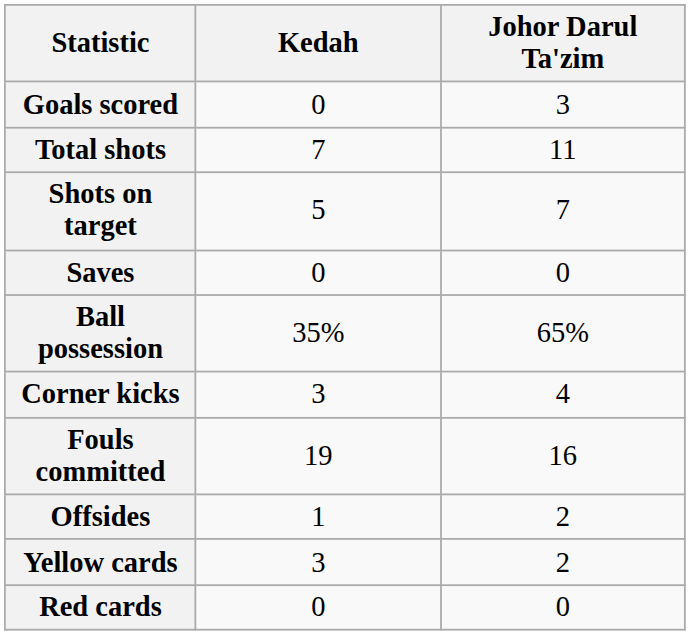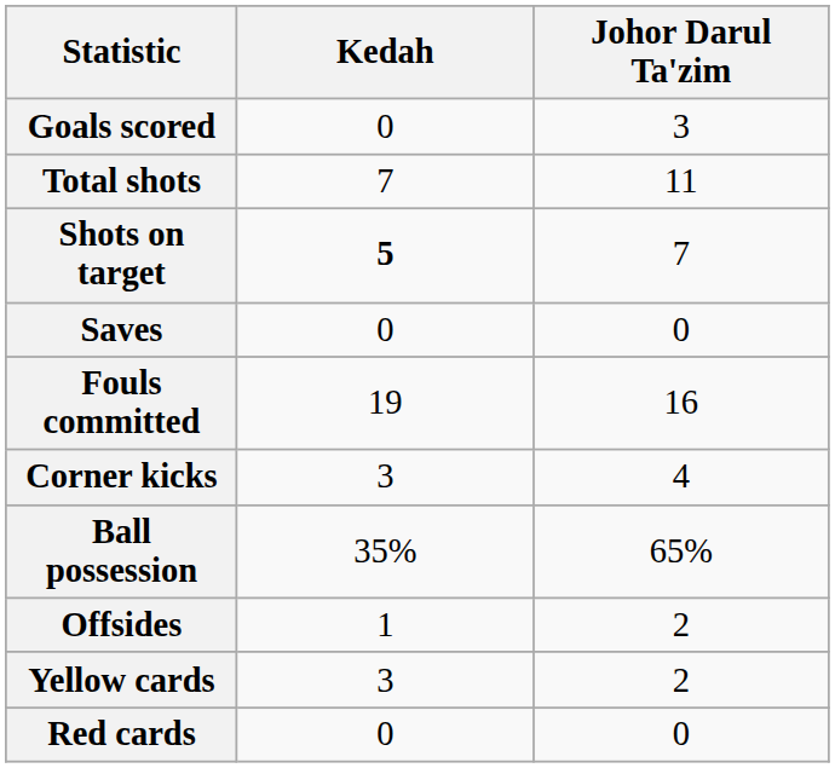Shots on target | Kedah: normal -> bold
rows swapped: Ball possession <-> Fouls committed
